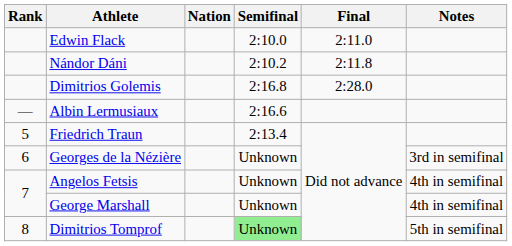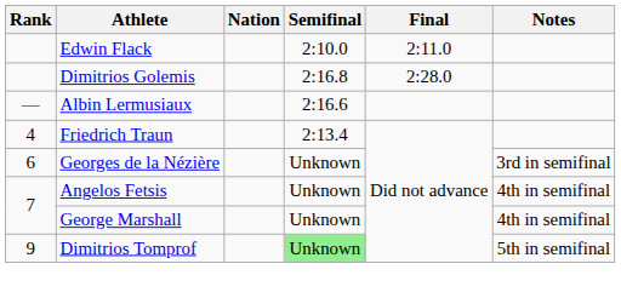- row: Nándor Dáni | 2:10.2 | 2:11.8
Friedrich Traun | Rank: 5 -> 4
Dimitrios Tomprof | Rank: 8 -> 9
